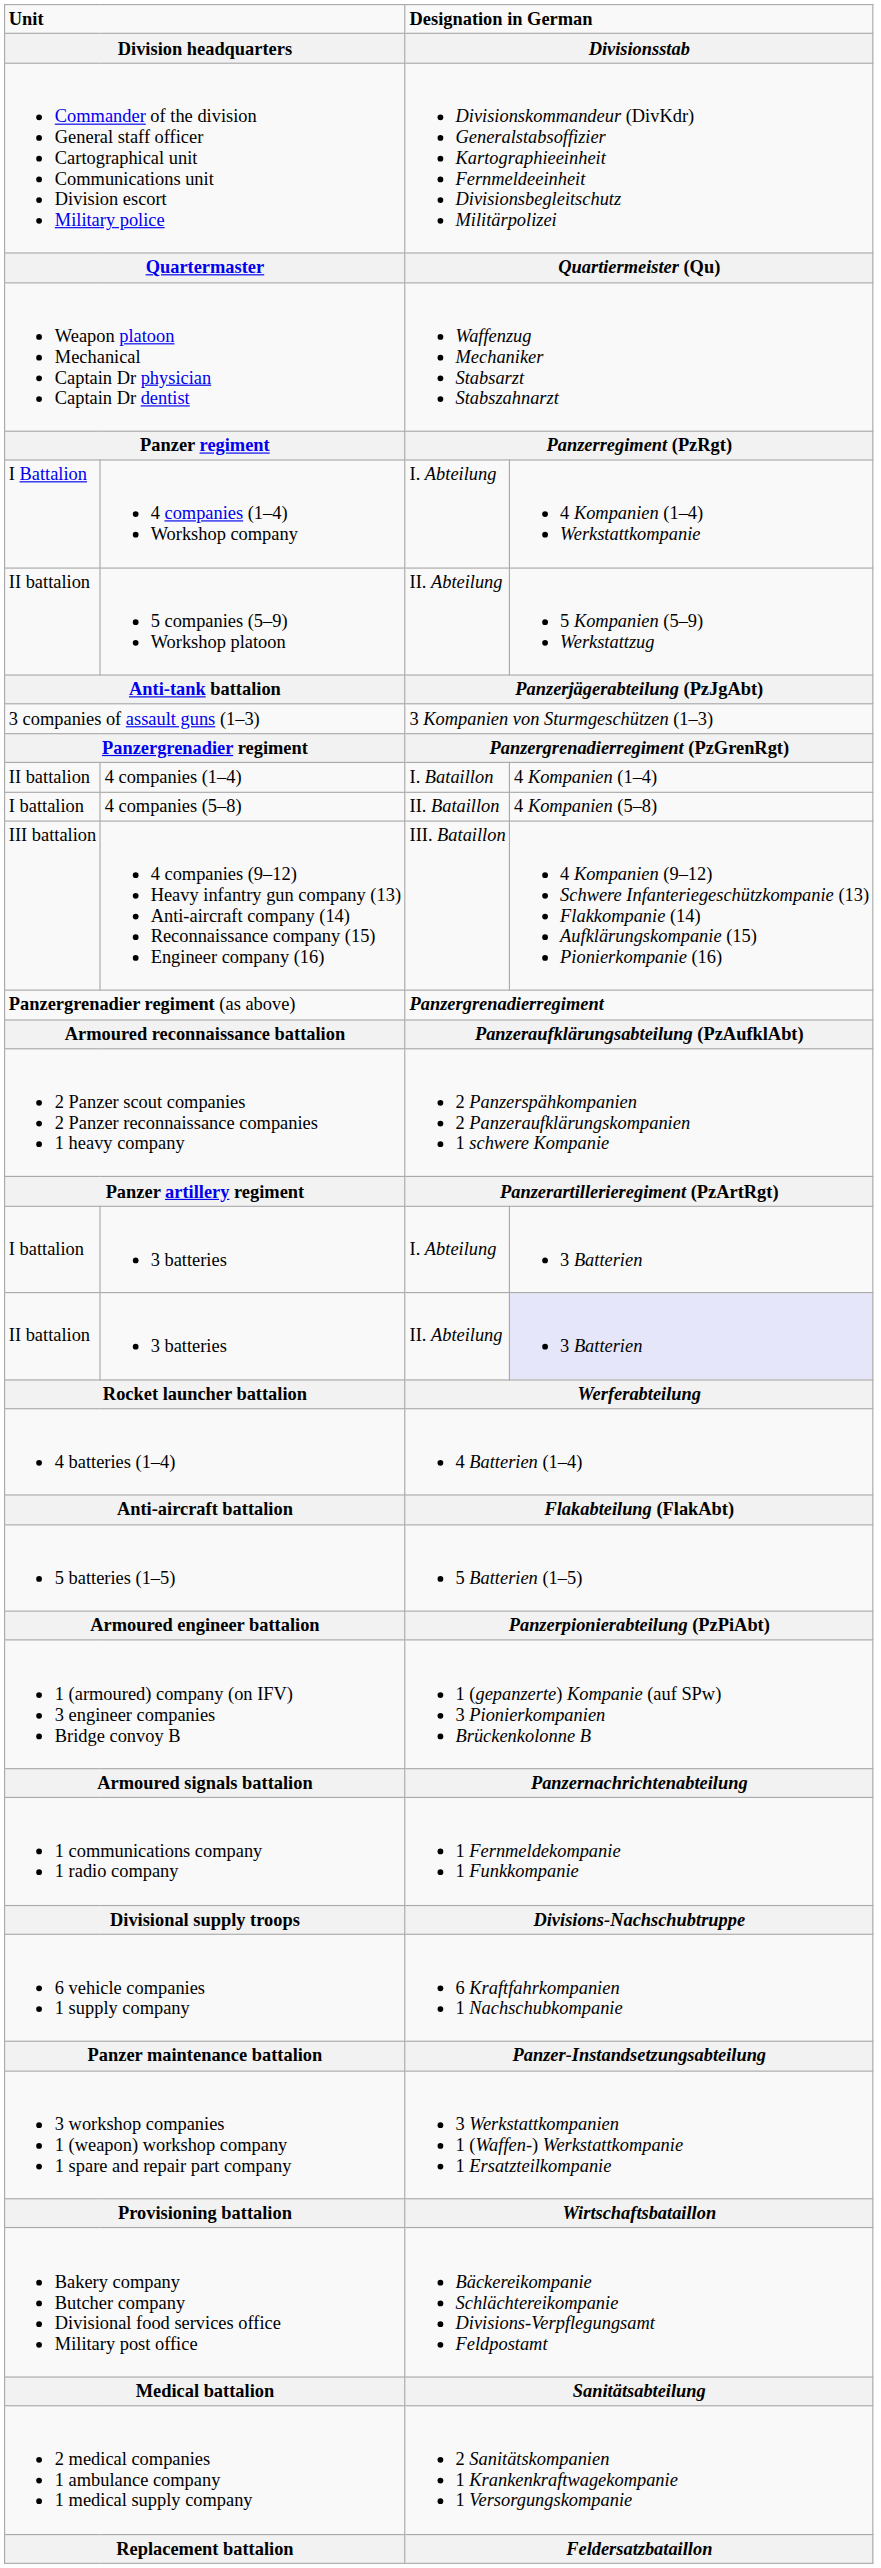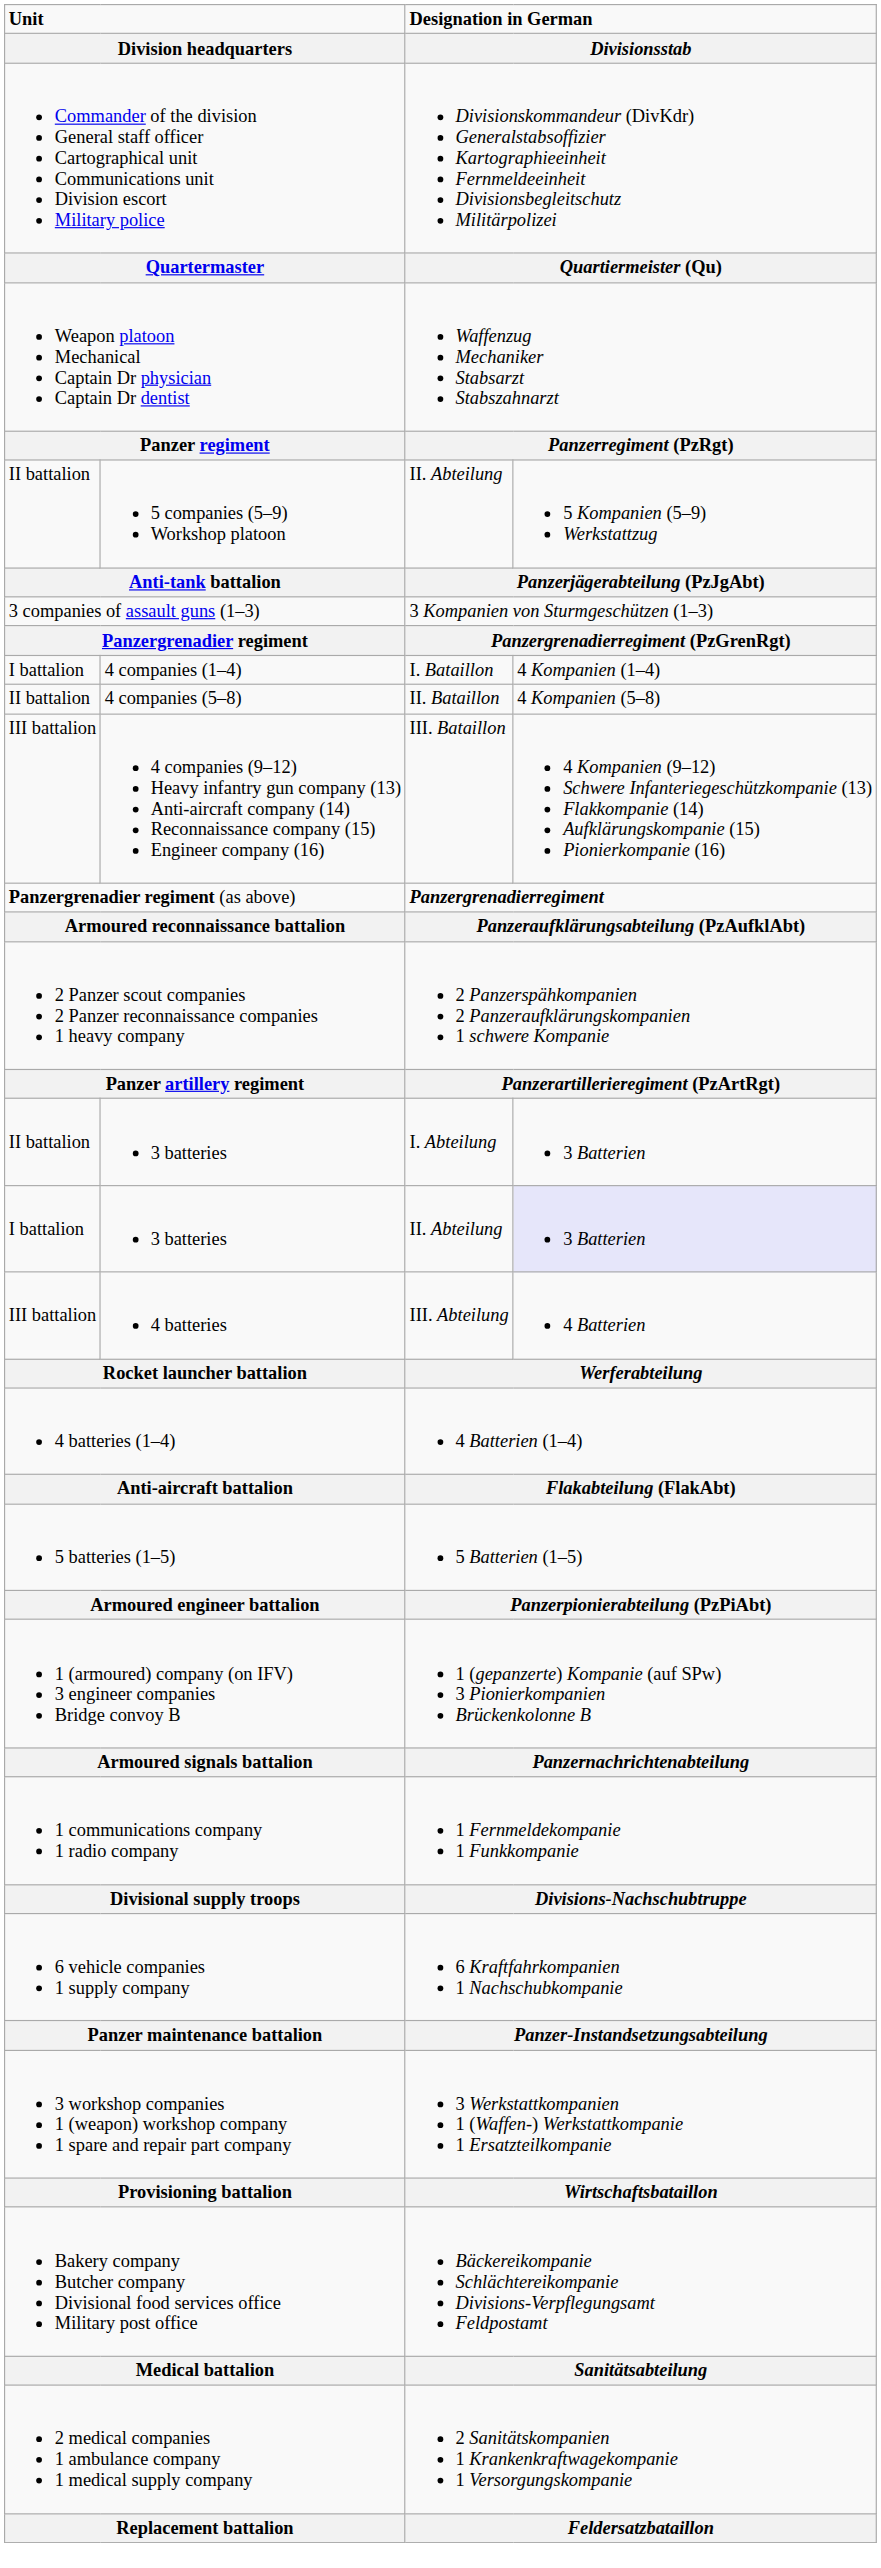- row: I Battalion | 4 companies (1–4) Workshop company | I. Abteilung | 4 Kompanien (1–4) Werkstattkompanie
4 companies (1–4) | column 1: II battalion -> I battalion
4 companies (5–8) | column 1: I battalion -> II battalion
3 batteries / I. Abteilung | column 1: I battalion -> II battalion
3 batteries / II. Abteilung | column 1: II battalion -> I battalion
+ row: III battalion | 4 batteries | III. Abteilung | 4 Batterien
